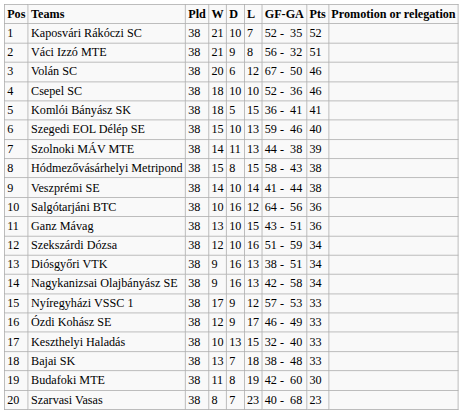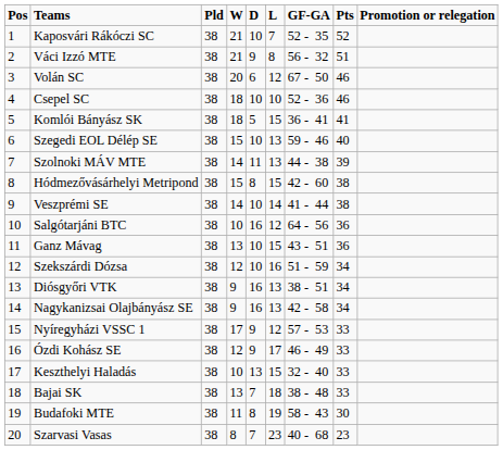Hódmezővásárhelyi Metripond | GF-GA: 58 - 43 -> 42 - 60
Budafoki MTE | GF-GA: 42 - 60 -> 58 - 43
